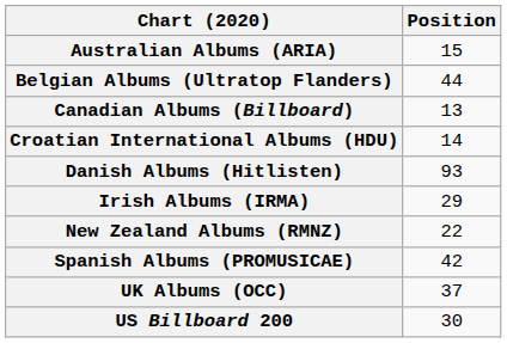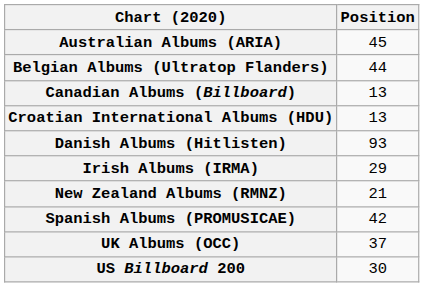Australian Albums (ARIA) | Position: 15 -> 45
Croatian International Albums (HDU) | Position: 14 -> 13
New Zealand Albums (RMNZ) | Position: 22 -> 21
